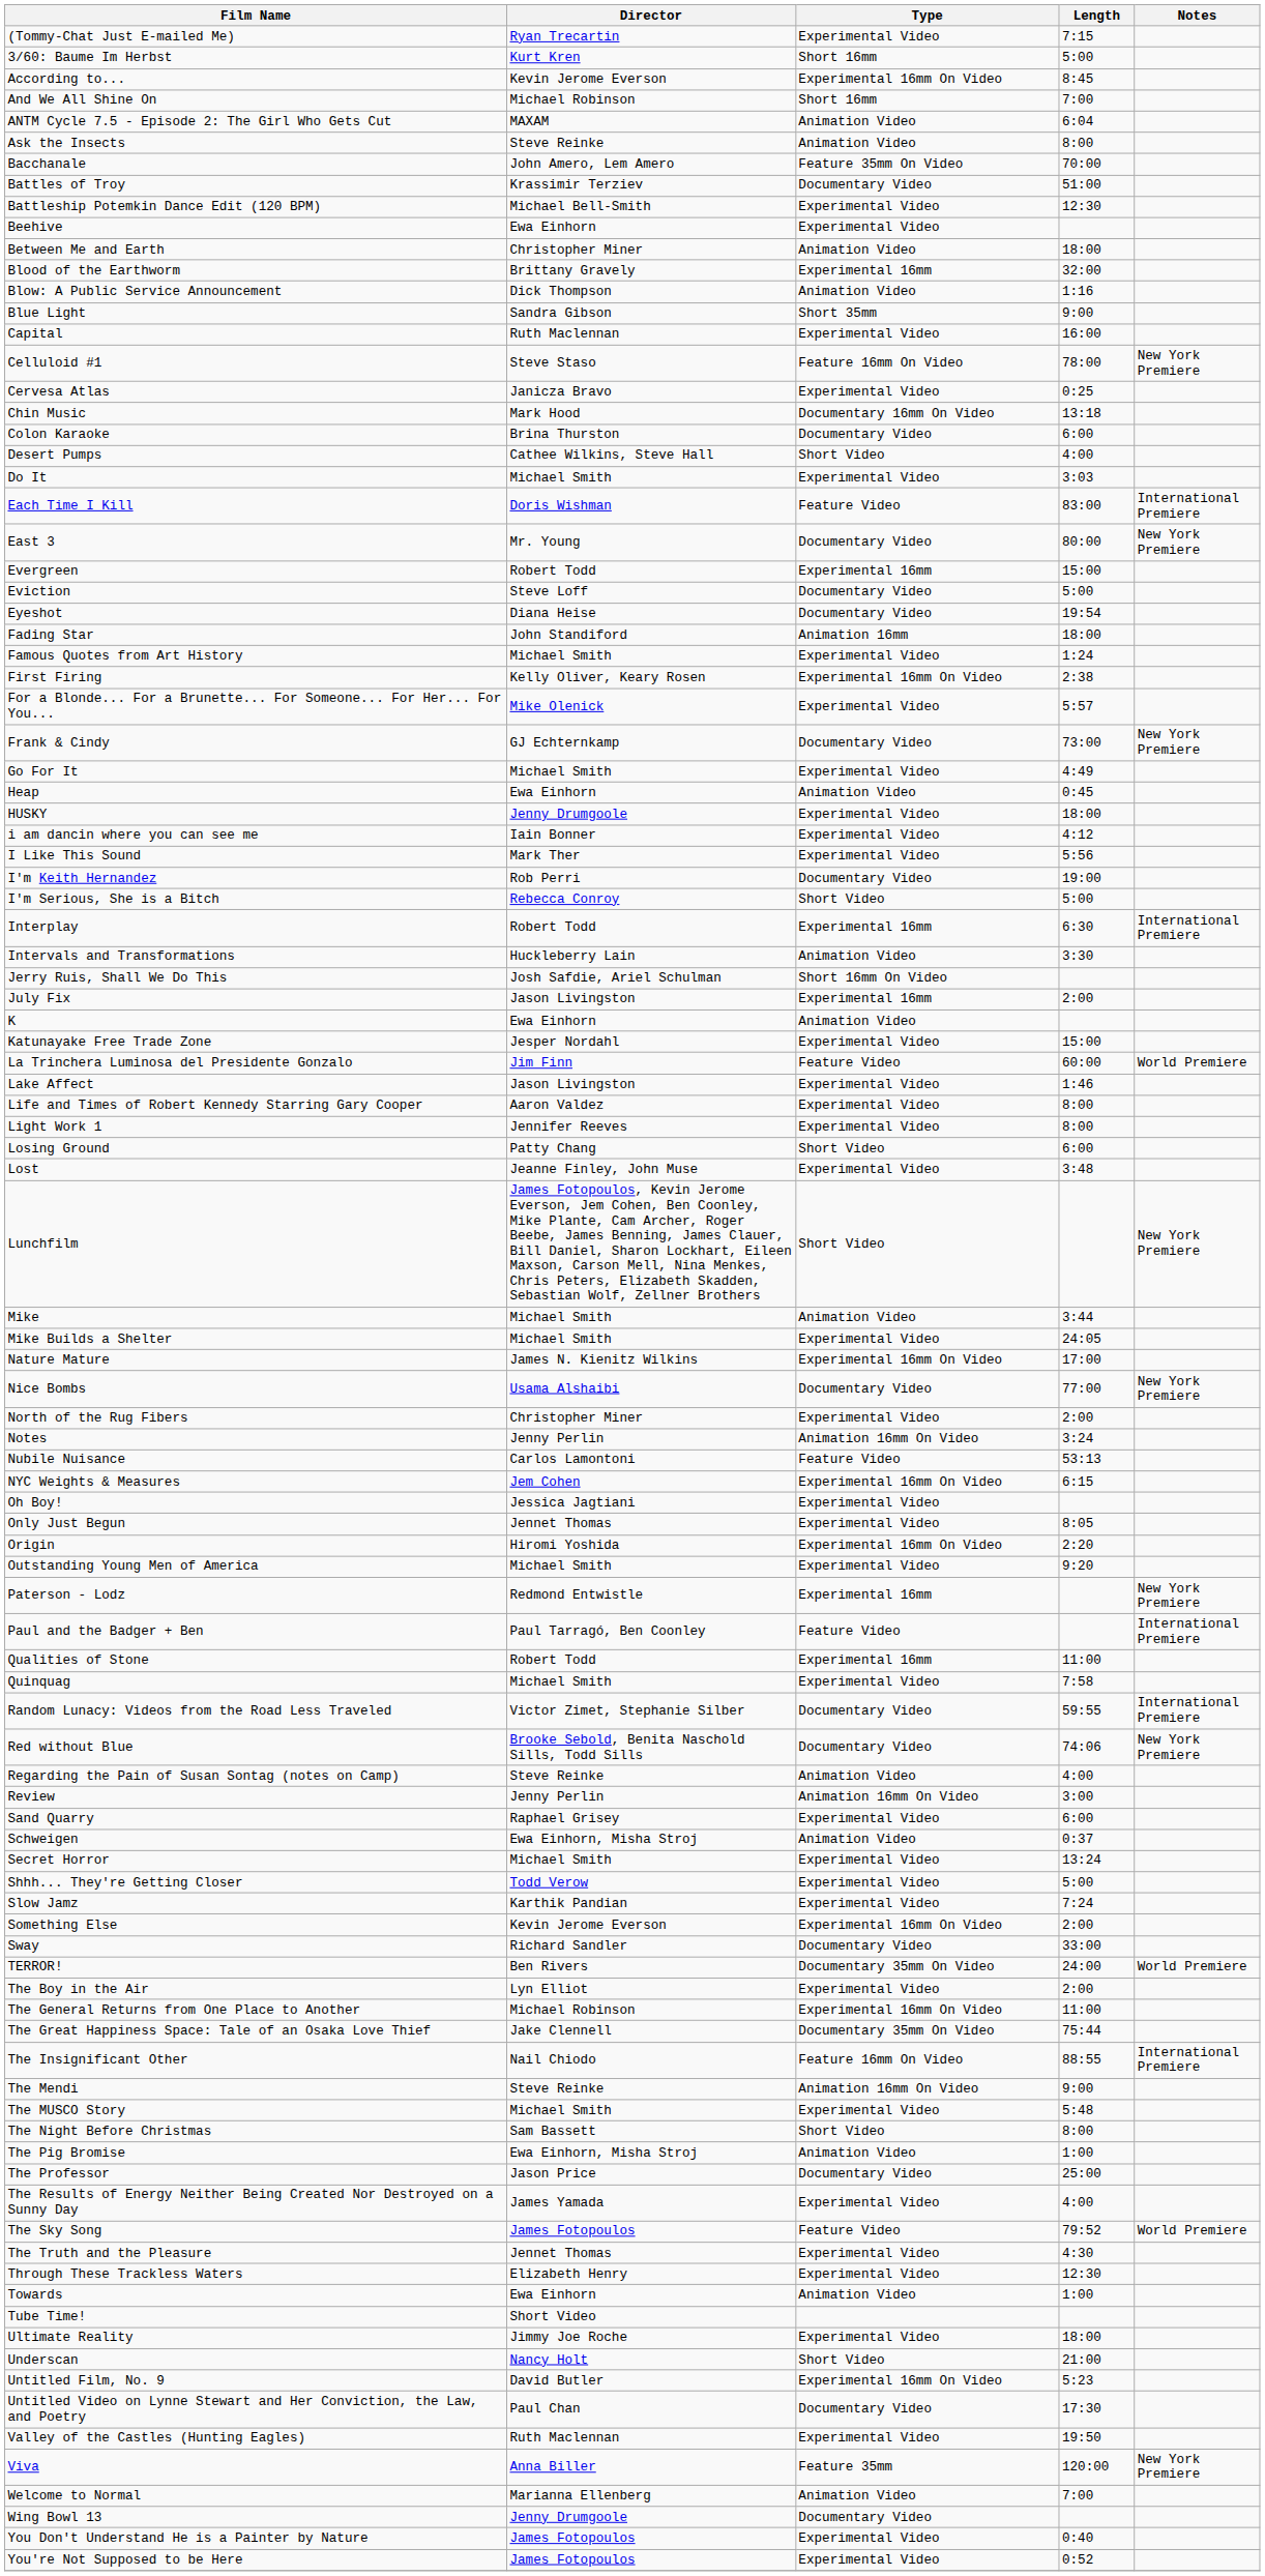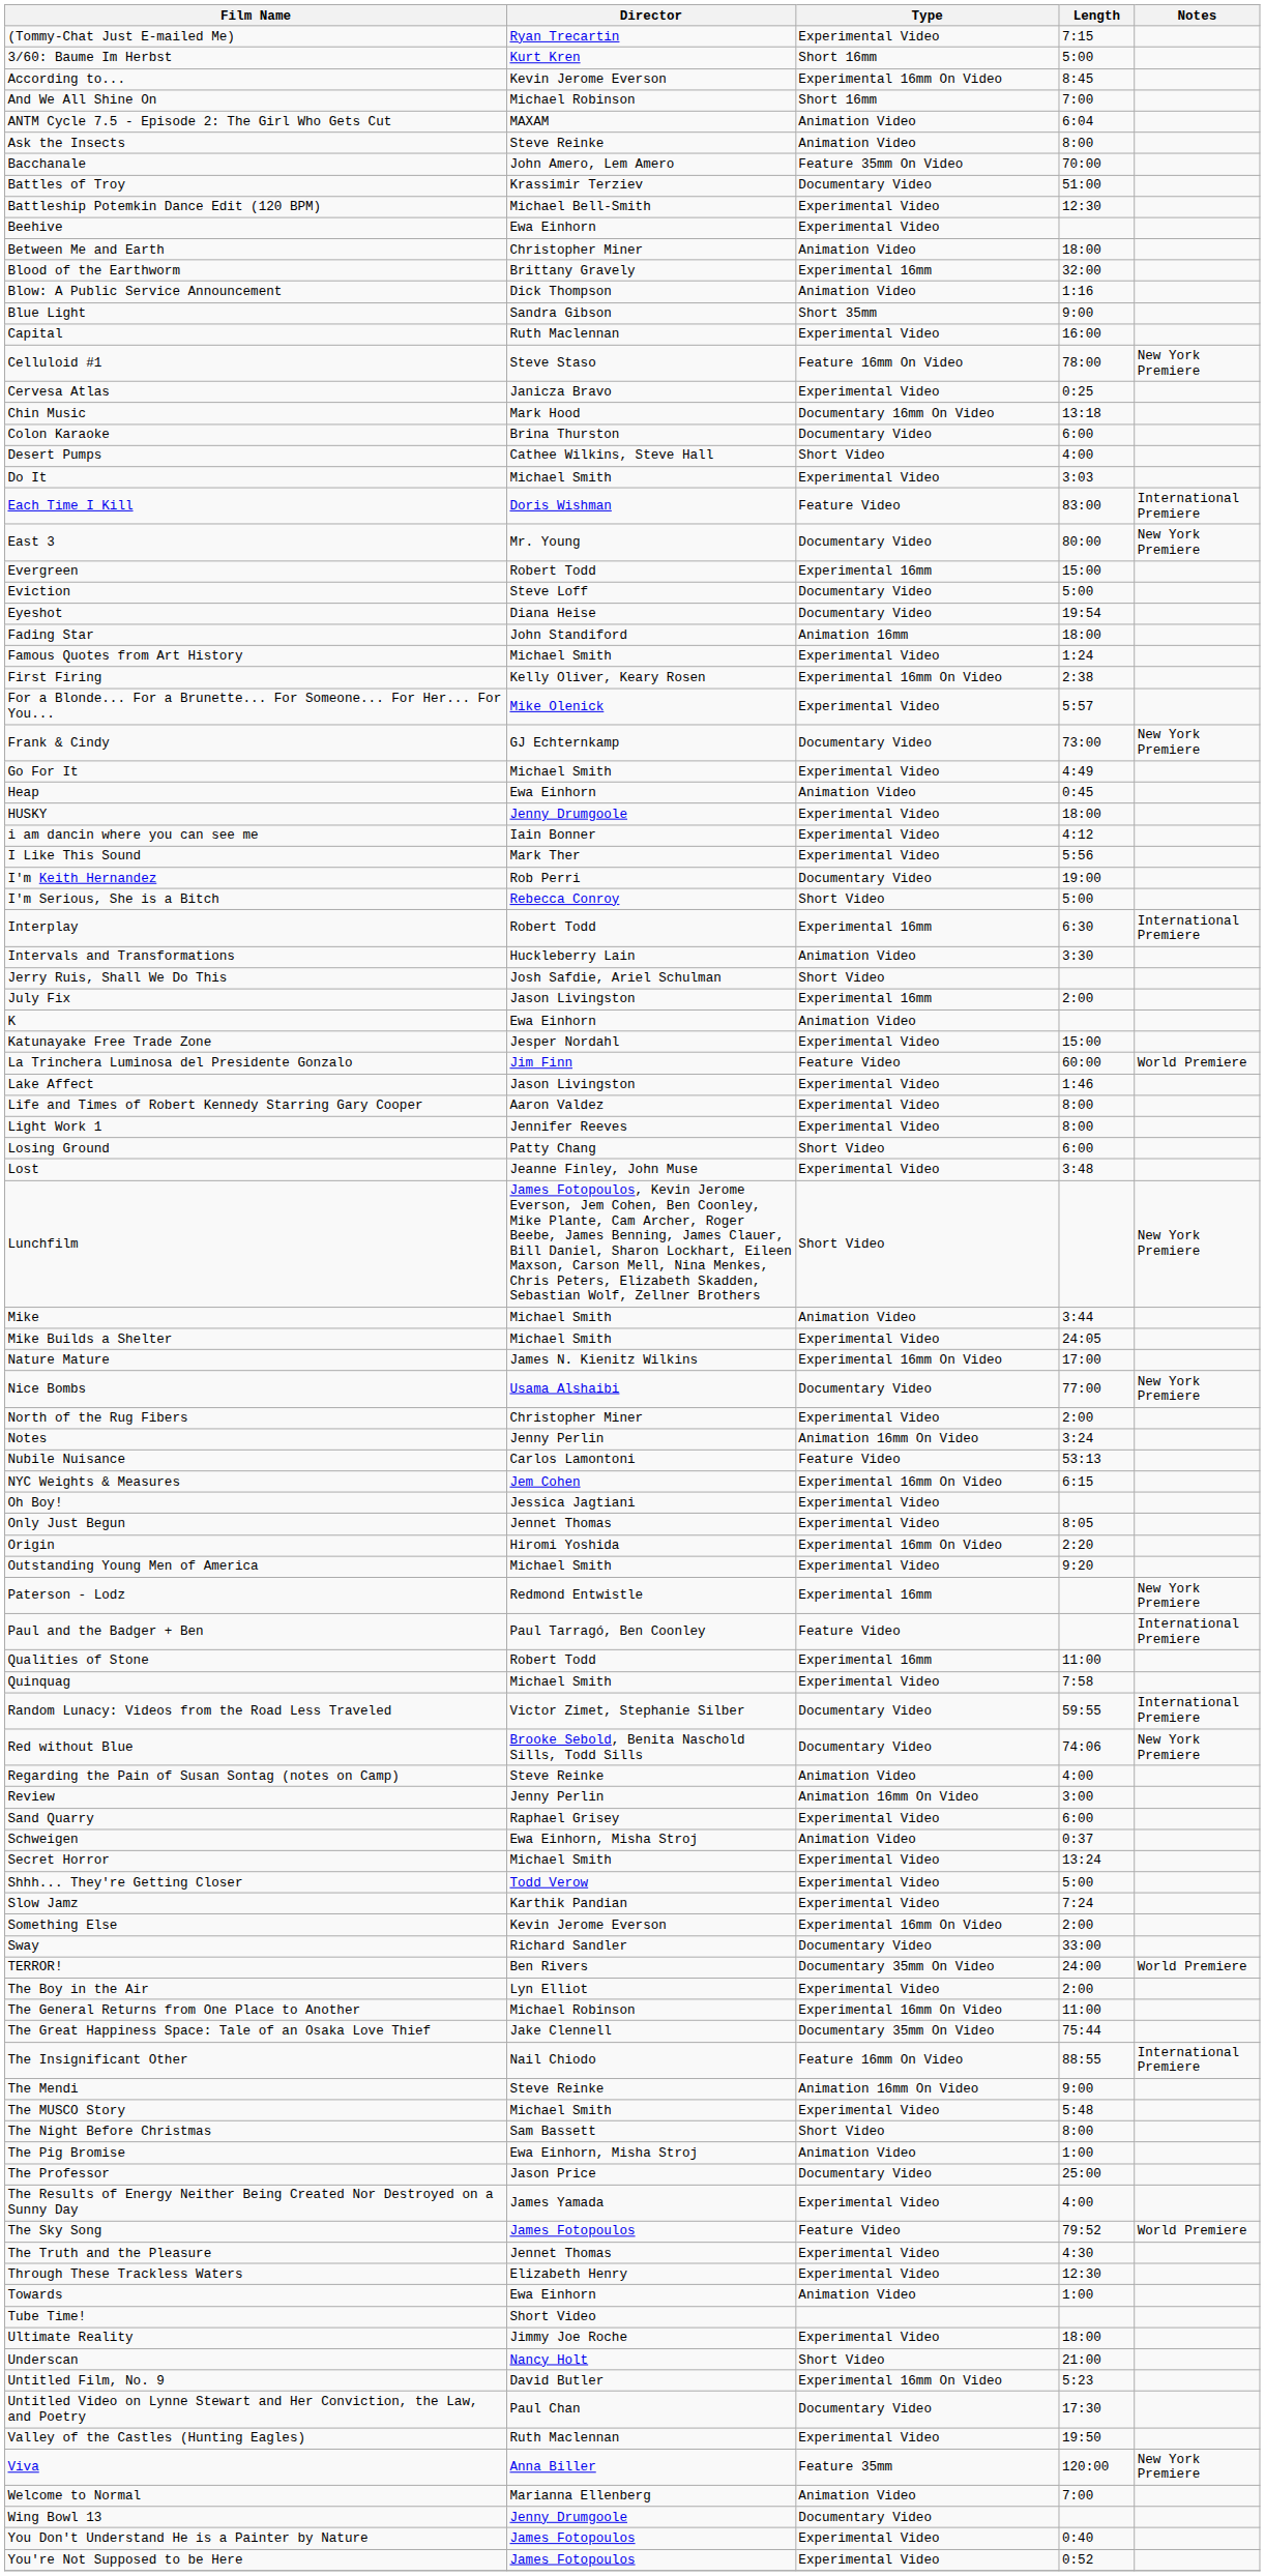Jerry Ruis, Shall We Do This | Type: Short 16mm On Video -> Short Video
